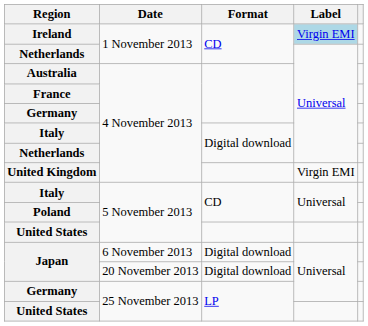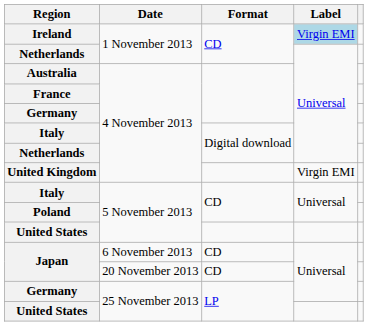Japan / 6 November 2013 | Format: Digital download -> CD
Japan / 20 November 2013 | Format: Digital download -> CD
